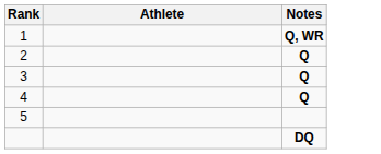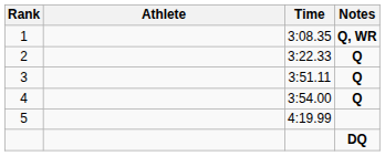+ column: Time | 3:08.35 | 3:22.33 | 3:51.11 | 3:54.00 | 4:19.99
